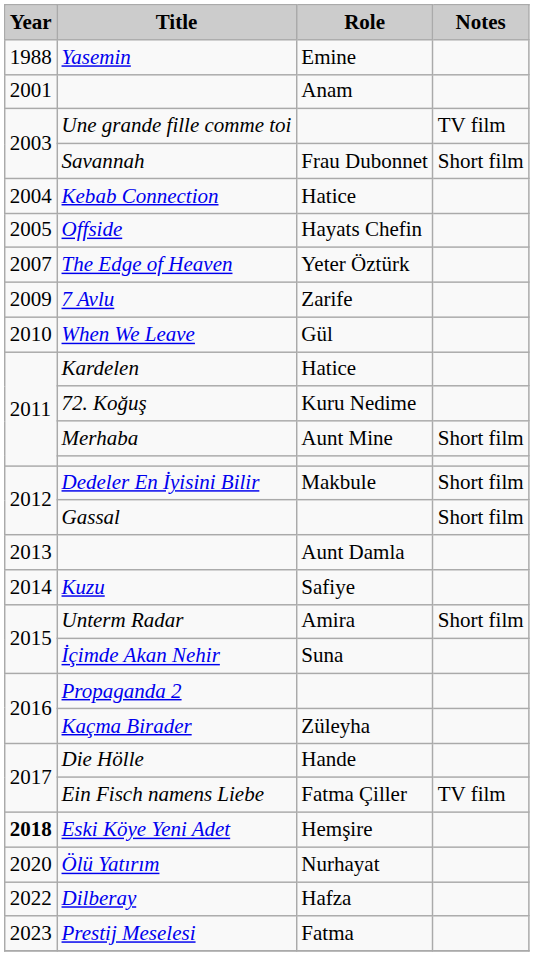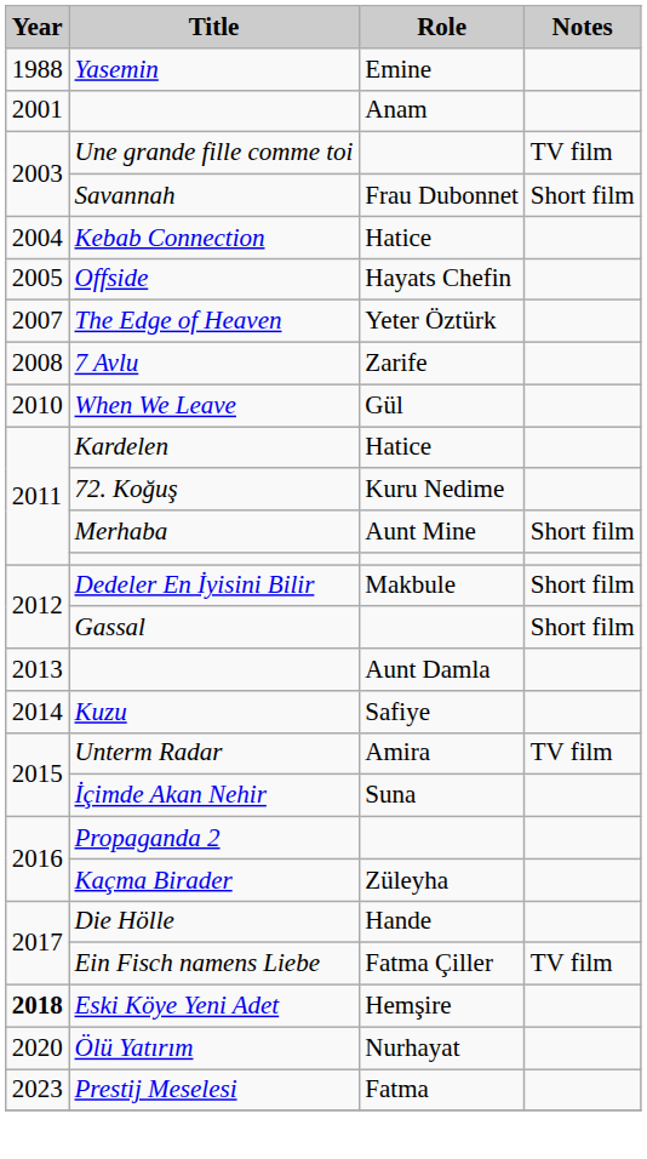7 Avlu | Year: 2009 -> 2008
Unterm Radar | Notes: Short film -> TV film
- row: 2022 | Dilberay | Hafza
